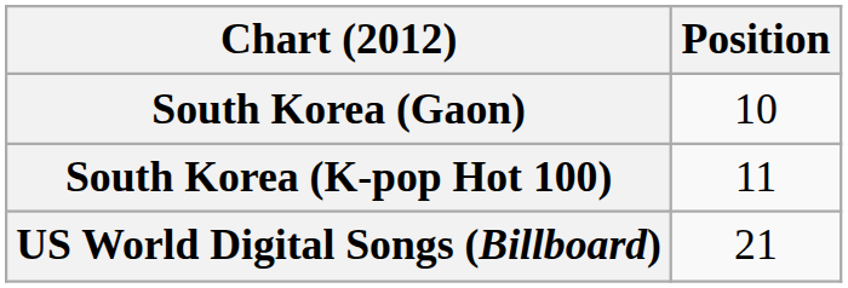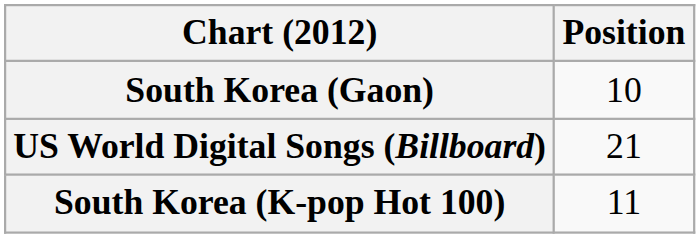rows swapped: South Korea (K-pop Hot 100) <-> US World Digital Songs (Billboard)
